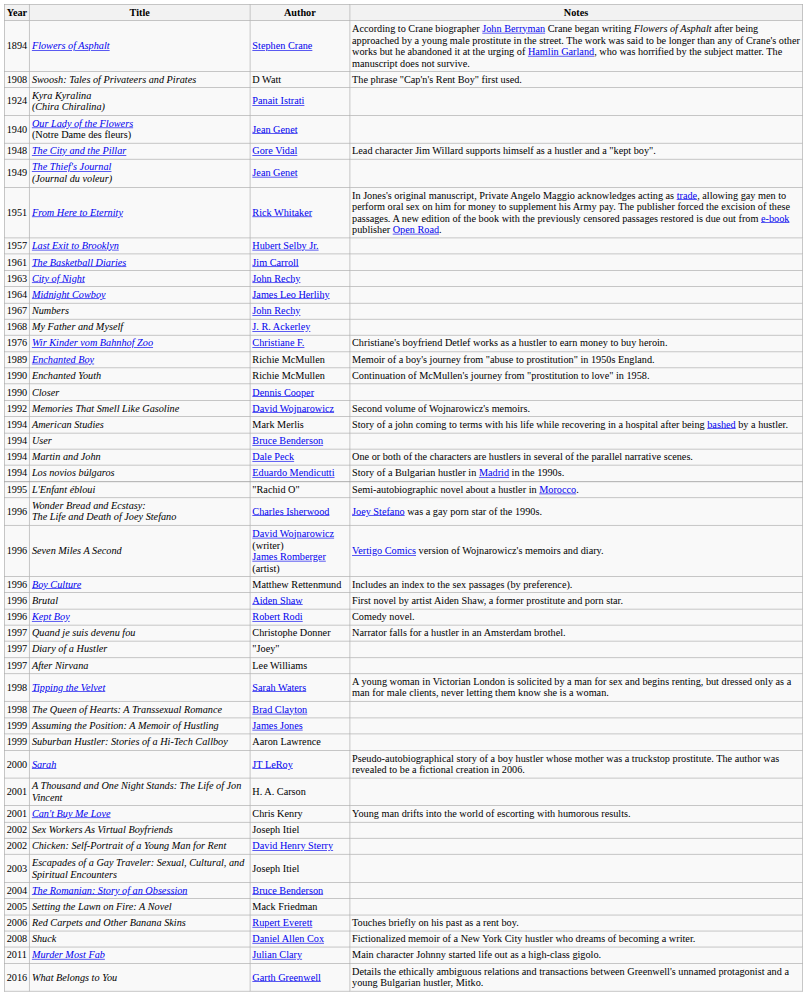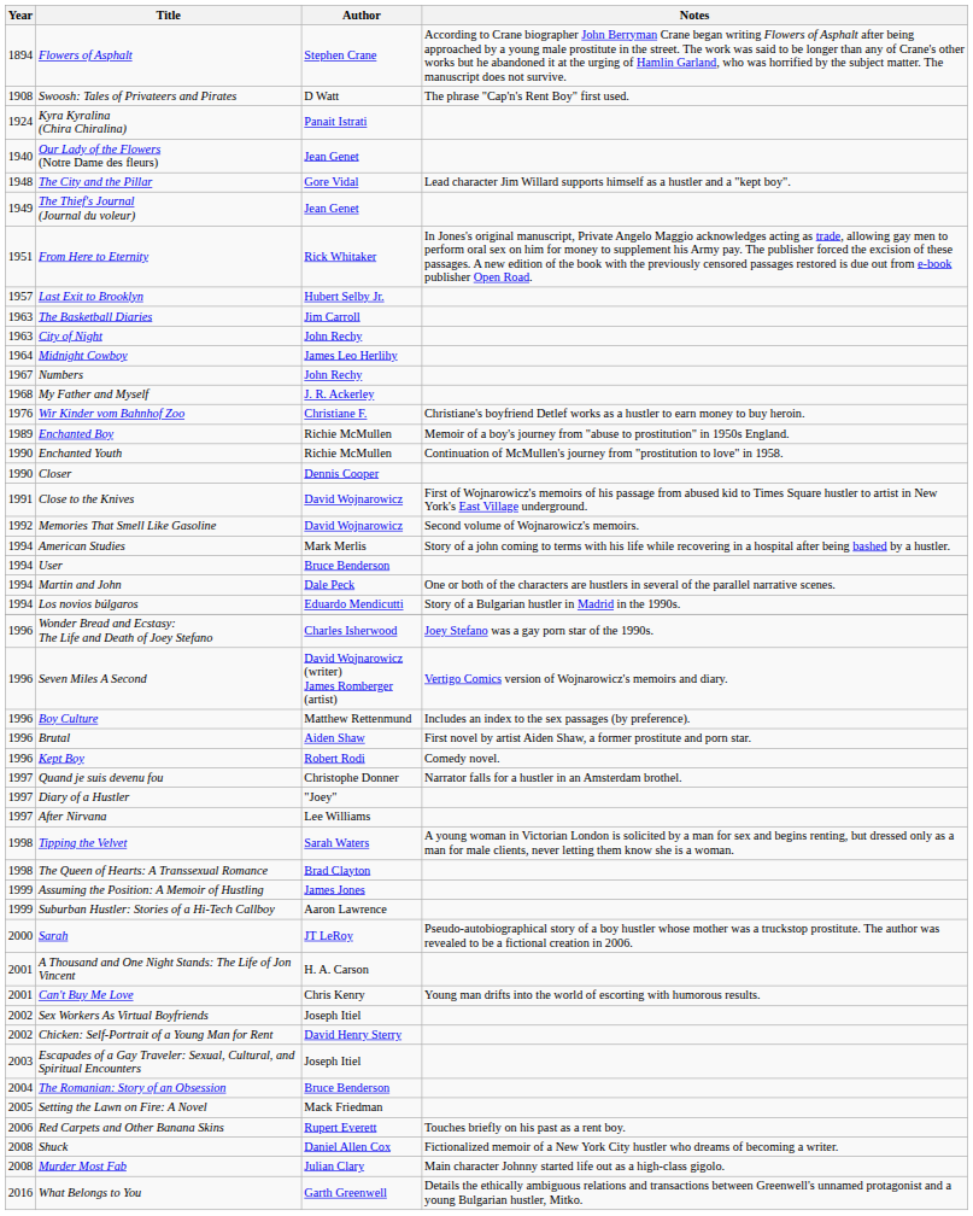The Basketball Diaries | Year: 1961 -> 1963
+ row: 1991 | Close to the Knives | David Wojnarowicz | First of Wojnarowicz's memoirs of his passage from abused kid to Times Square hustler to artist in New York's East Village underground.
- row: 1995 | L'Enfant ébloui | "Rachid O" | Semi-autobiographic novel about a hustler in Morocco.
Murder Most Fab | Year: 2011 -> 2008
